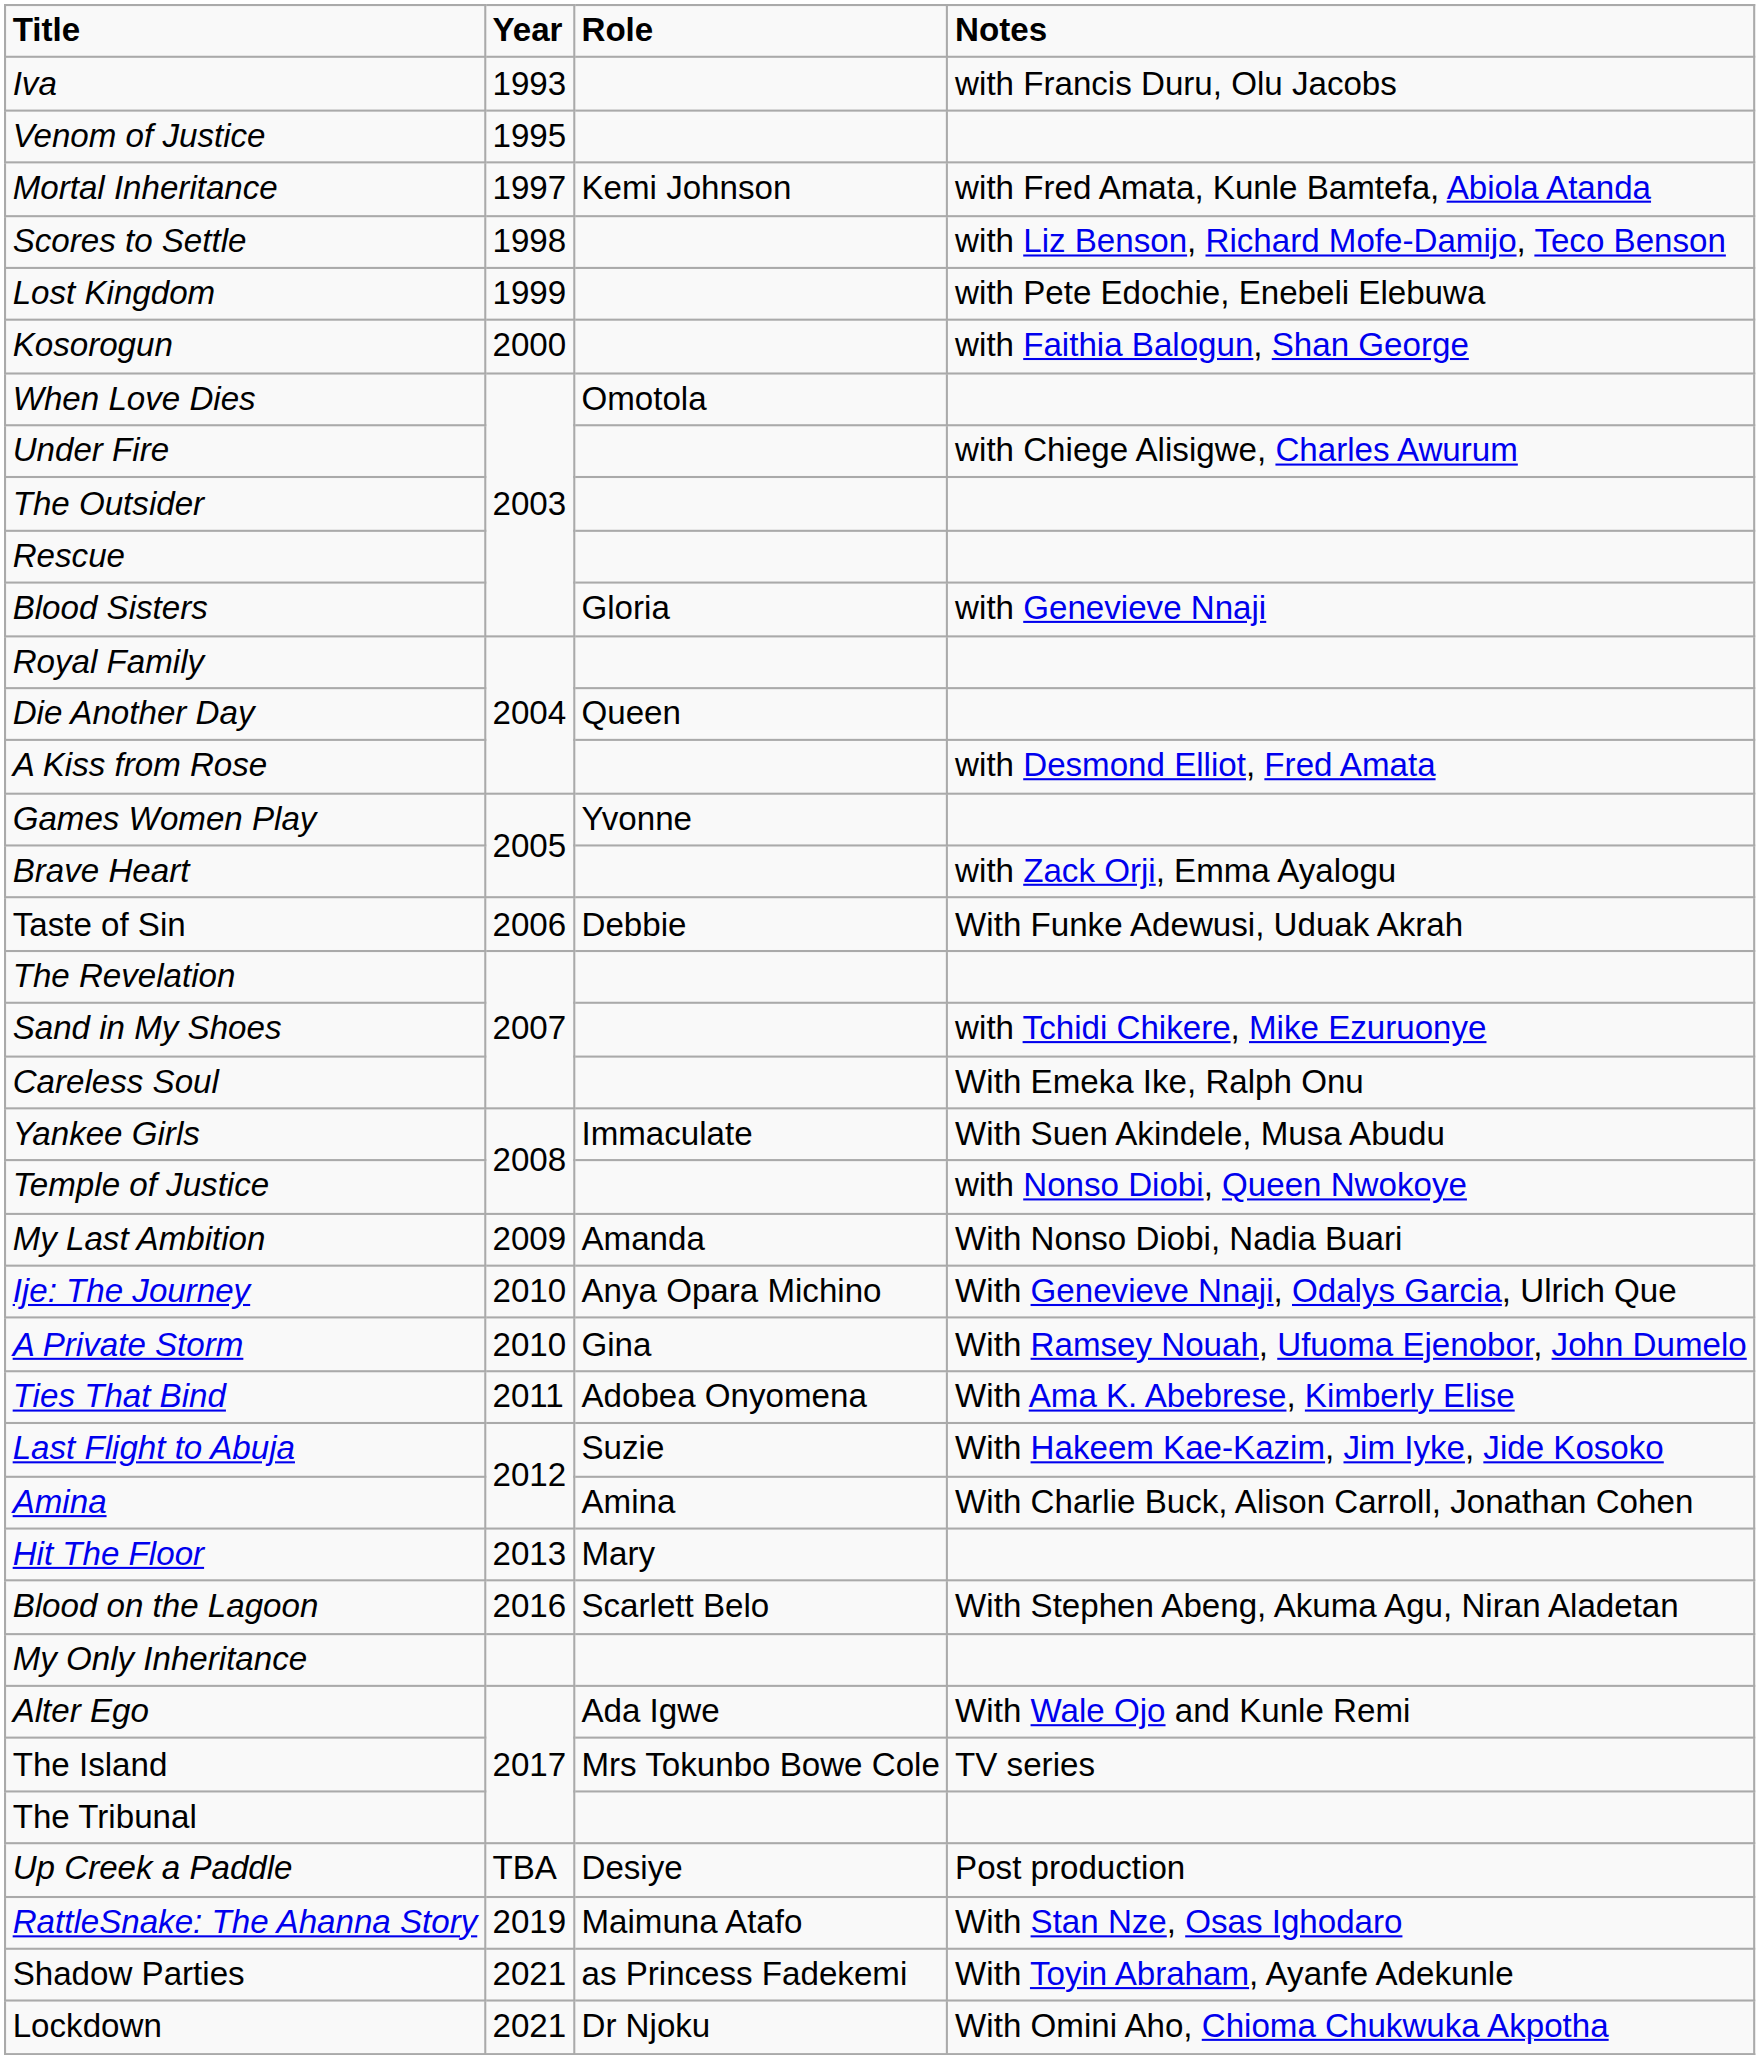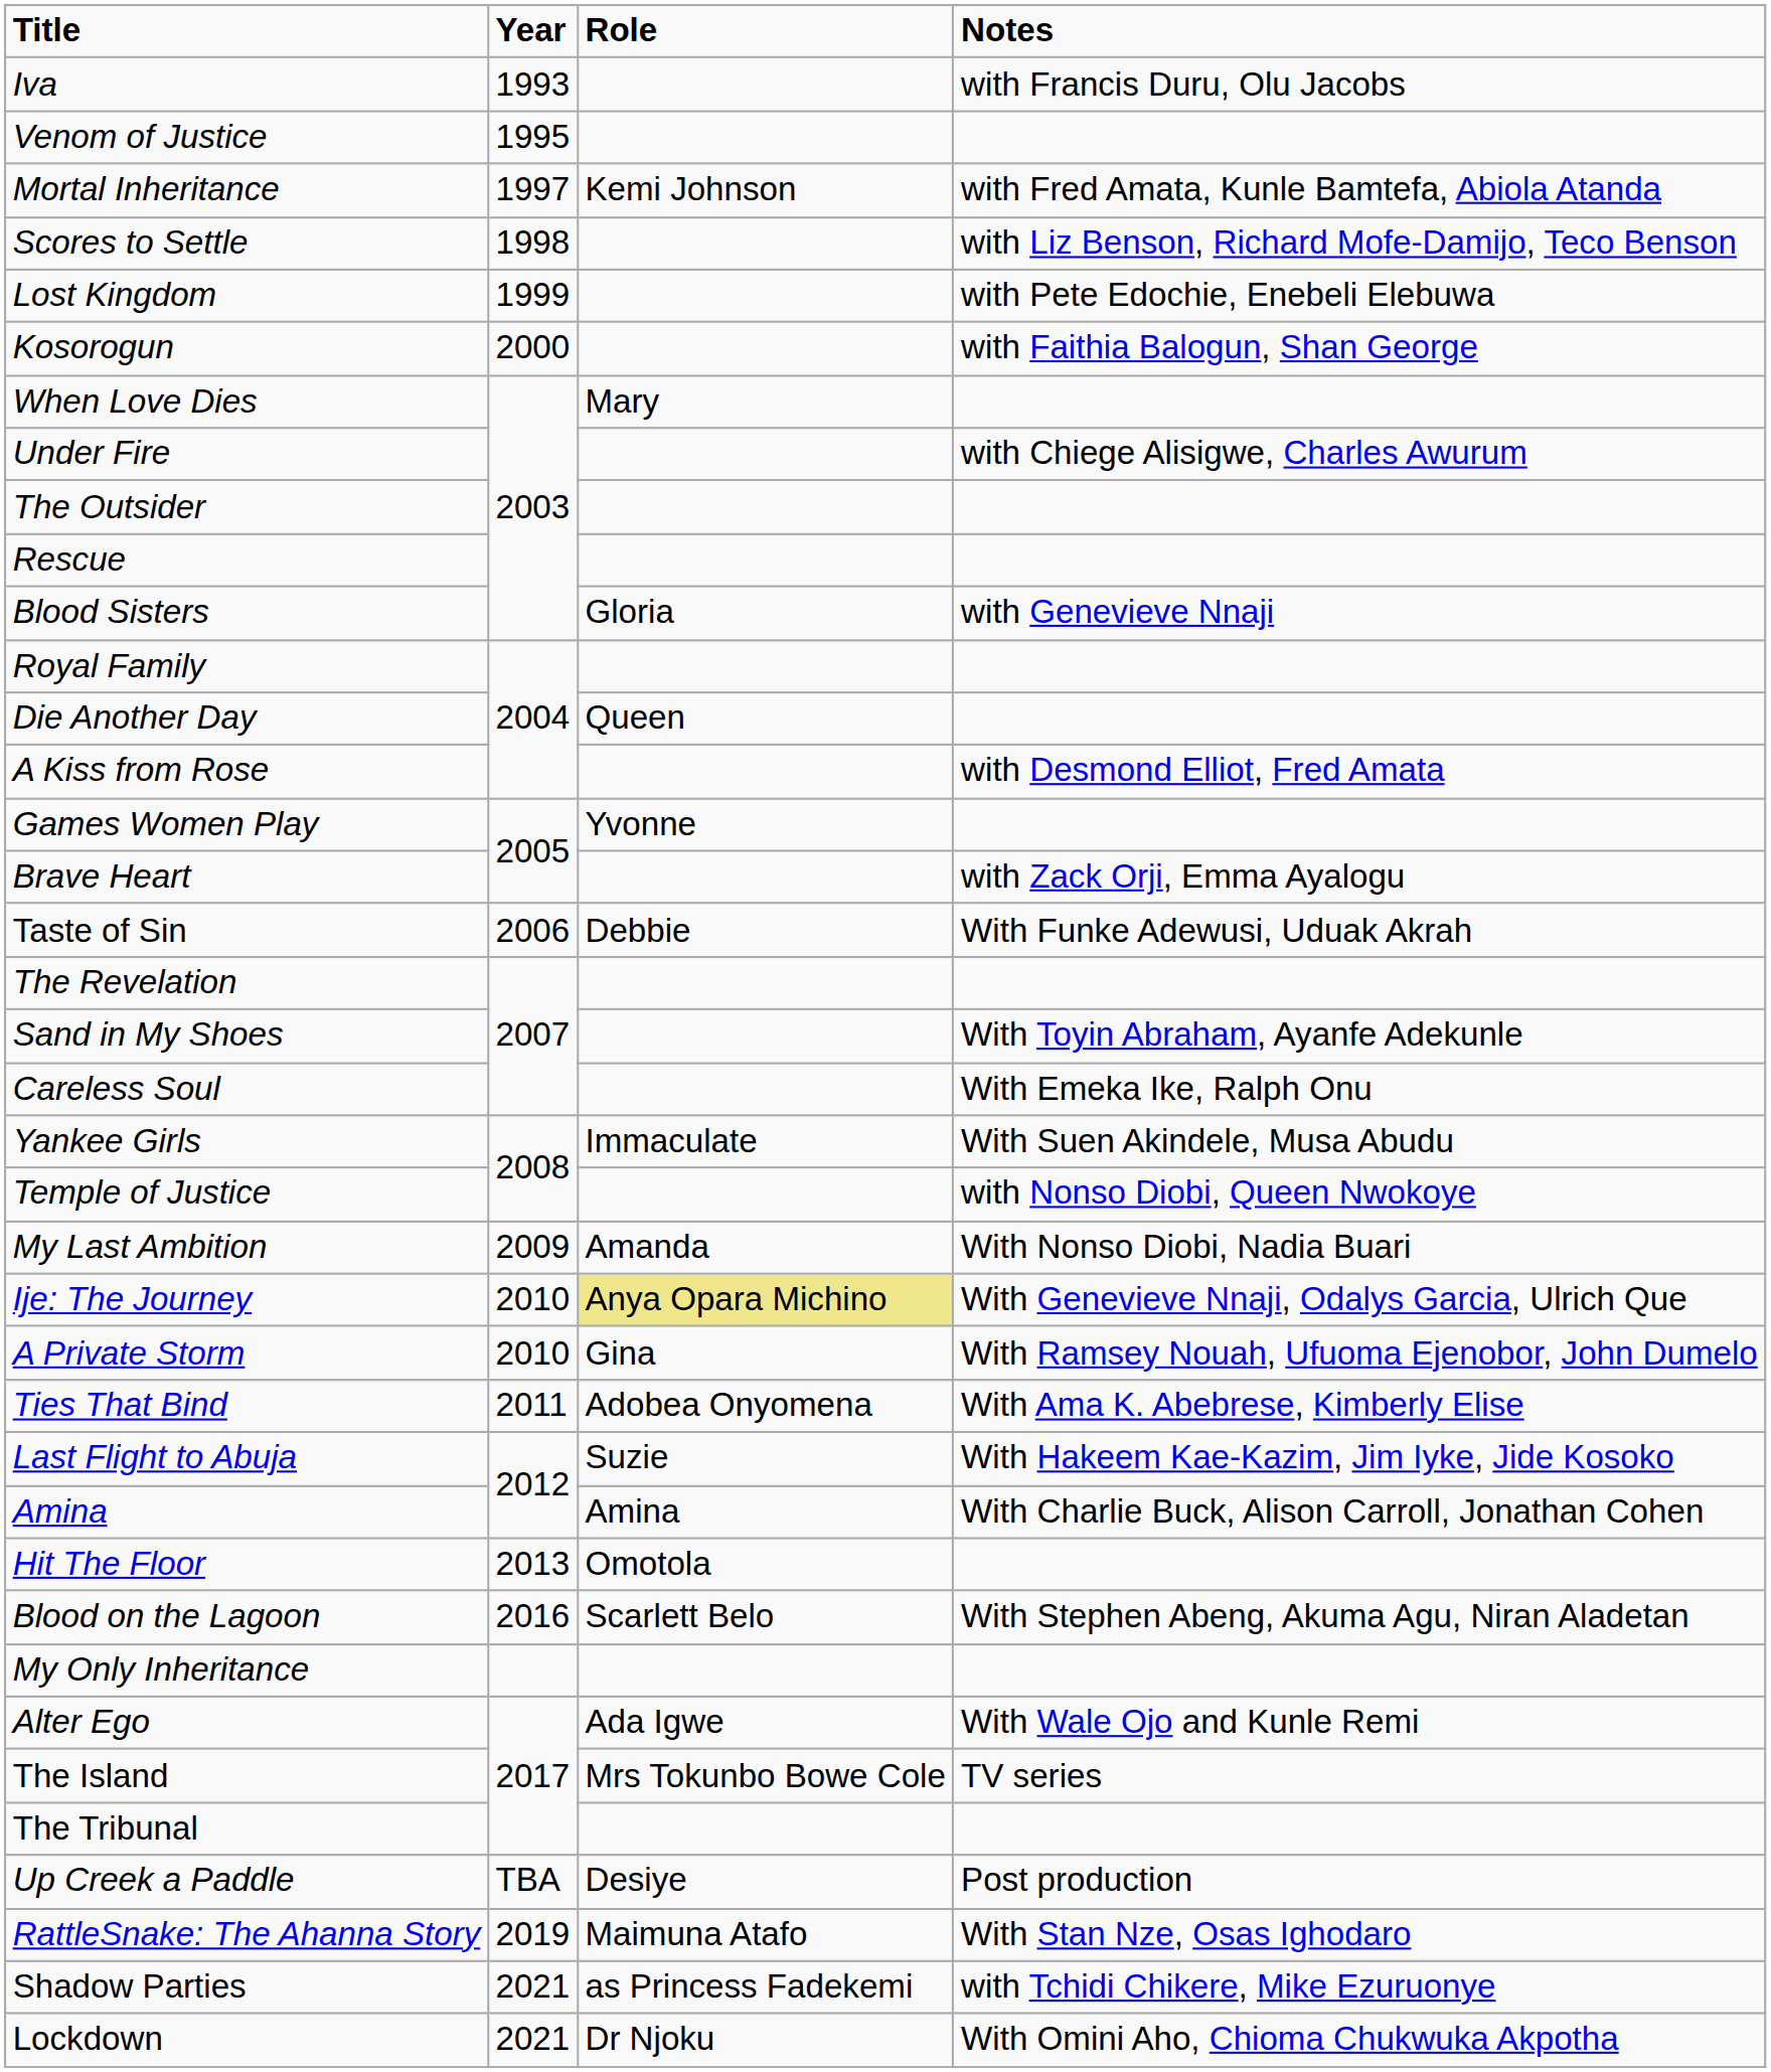When Love Dies | Role: Omotola -> Mary
Sand in My Shoes | Notes: with Tchidi Chikere, Mike Ezuruonye -> With Toyin Abraham, Ayanfe Adekunle
Ije: The Journey | Role: no background -> khaki background
Hit The Floor | Role: Mary -> Omotola
Shadow Parties | Notes: With Toyin Abraham, Ayanfe Adekunle -> with Tchidi Chikere, Mike Ezuruonye
